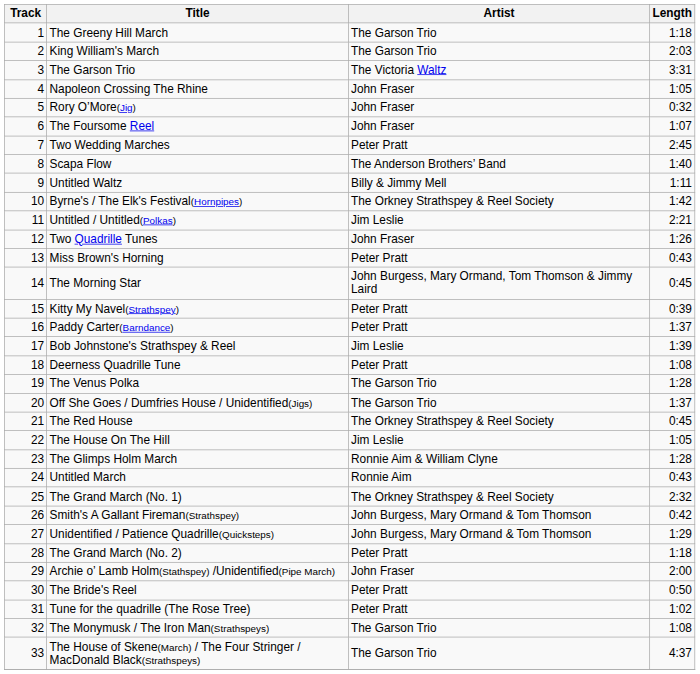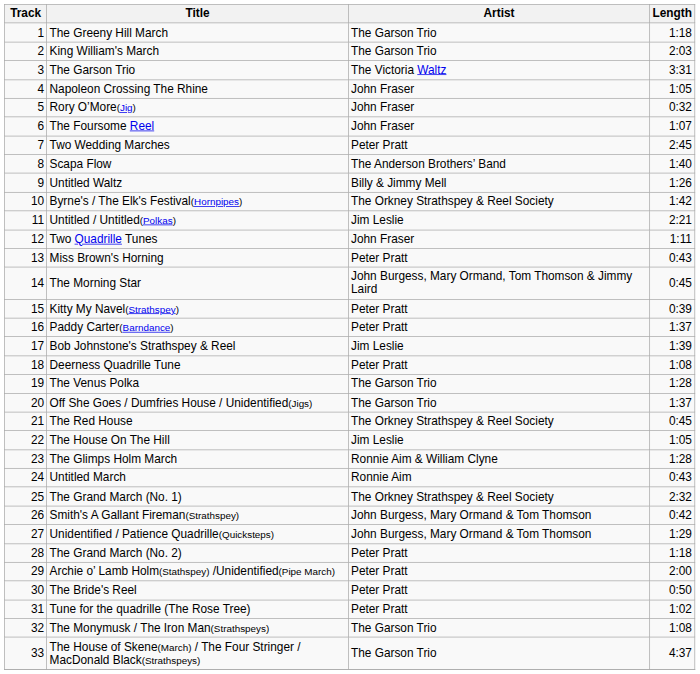Untitled Waltz | Length: 1:11 -> 1:26
Two Quadrille Tunes | Length: 1:26 -> 1:11
Archie o’ Lamb Holm(Stathspey) /Unidentified(Pipe March) | Artist: John Fraser -> Peter Pratt
